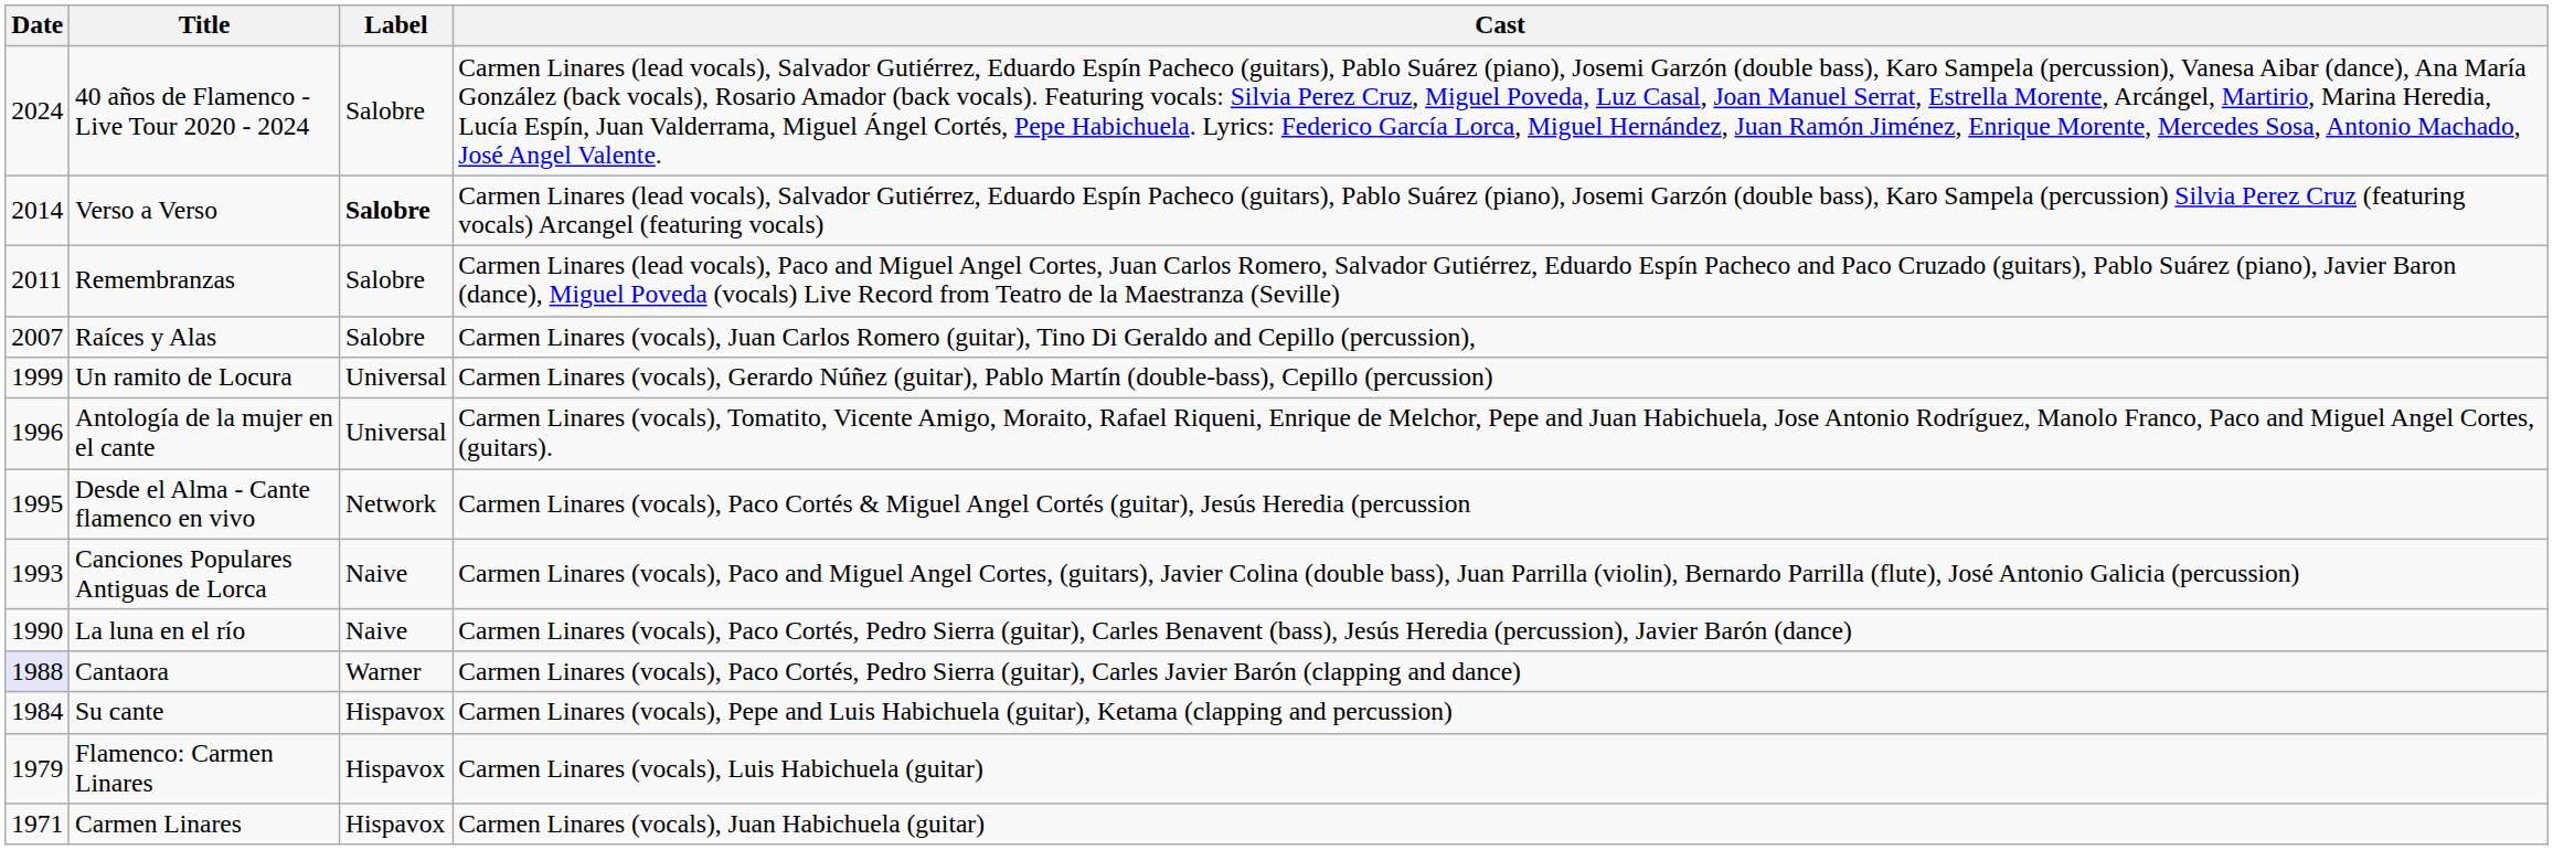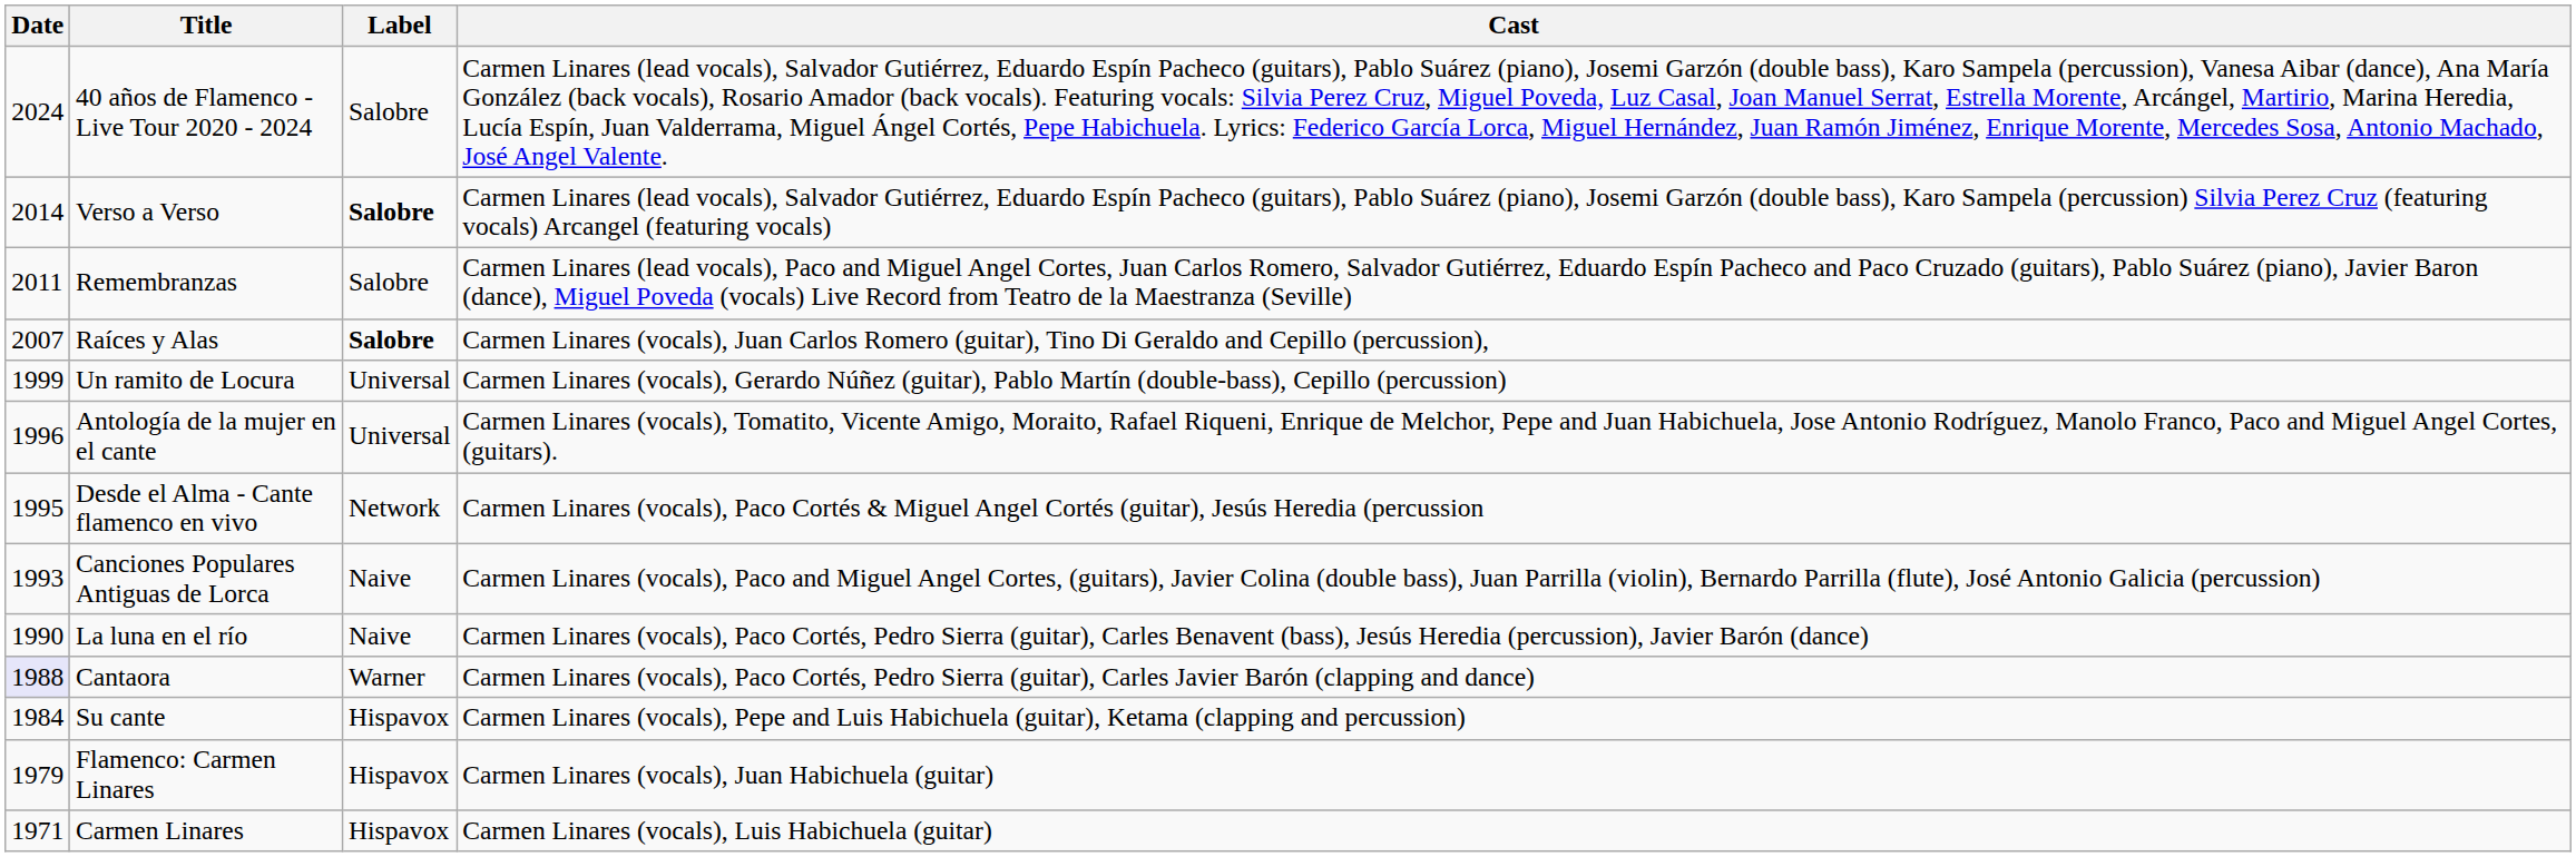Raíces y Alas | Label: normal -> bold
Flamenco: Carmen Linares | Cast: Carmen Linares (vocals), Luis Habichuela (guitar) -> Carmen Linares (vocals), Juan Habichuela (guitar)
Carmen Linares | Cast: Carmen Linares (vocals), Juan Habichuela (guitar) -> Carmen Linares (vocals), Luis Habichuela (guitar)
